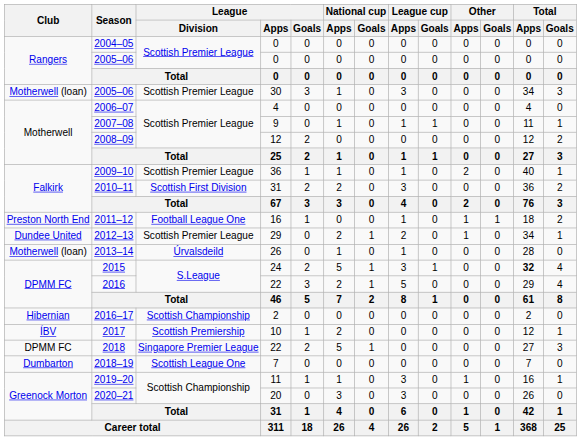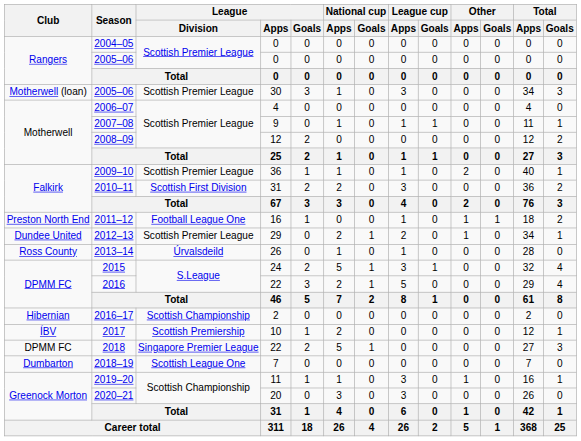2013–14 | Club: Motherwell (loan) -> Ross County
2015 | Total / Apps: bold -> normal
